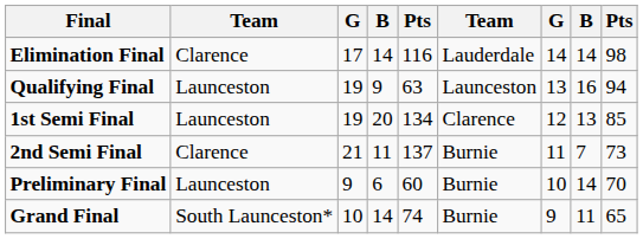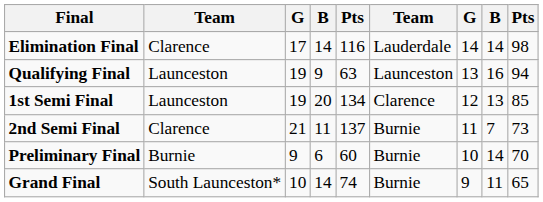Preliminary Final | column 2: Launceston -> Burnie
